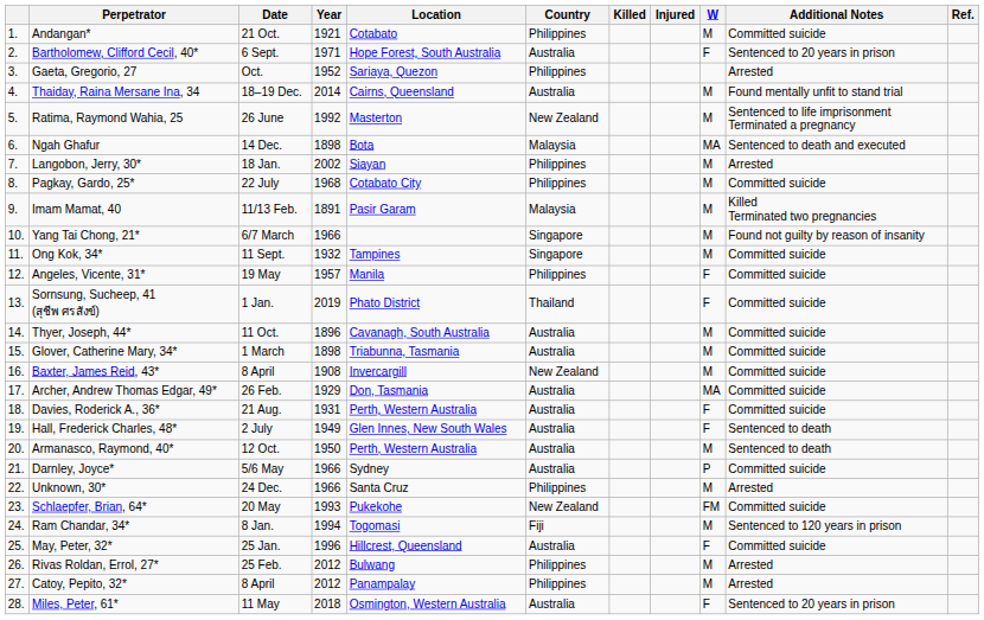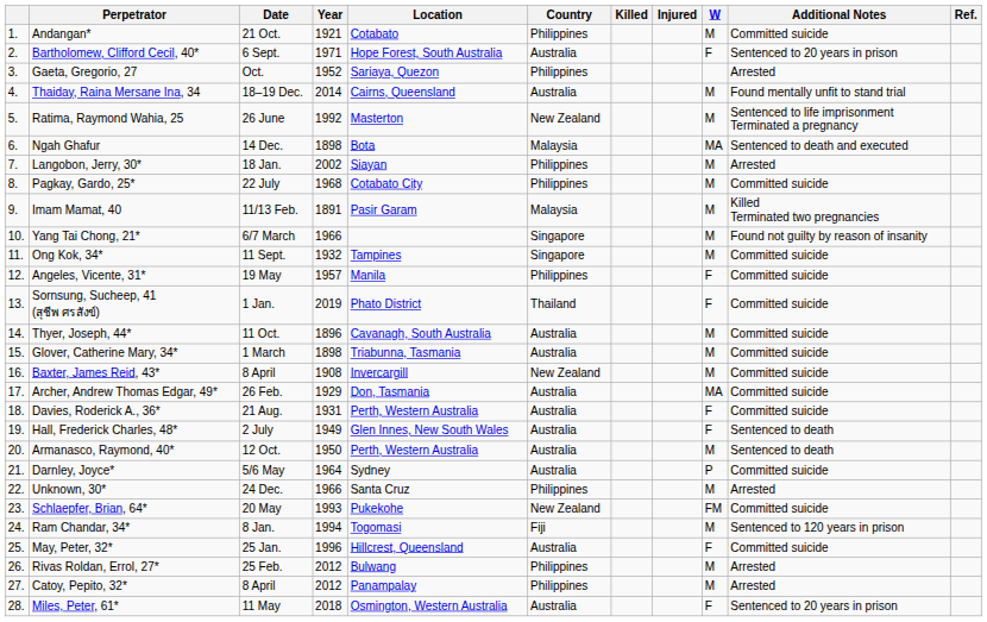Darnley, Joyce* | Year: 1966 -> 1964
